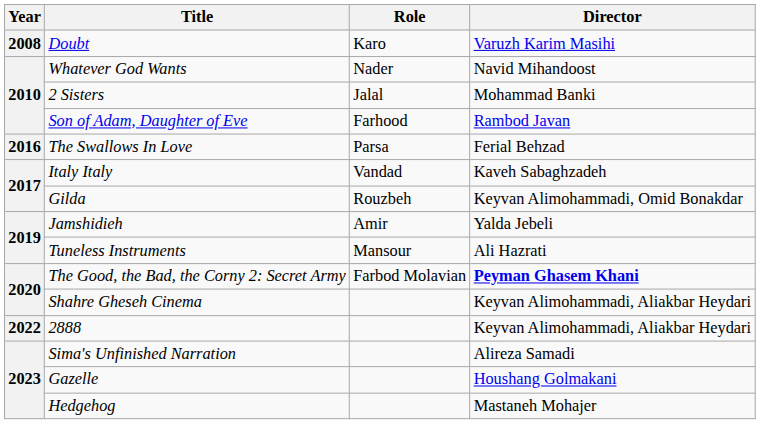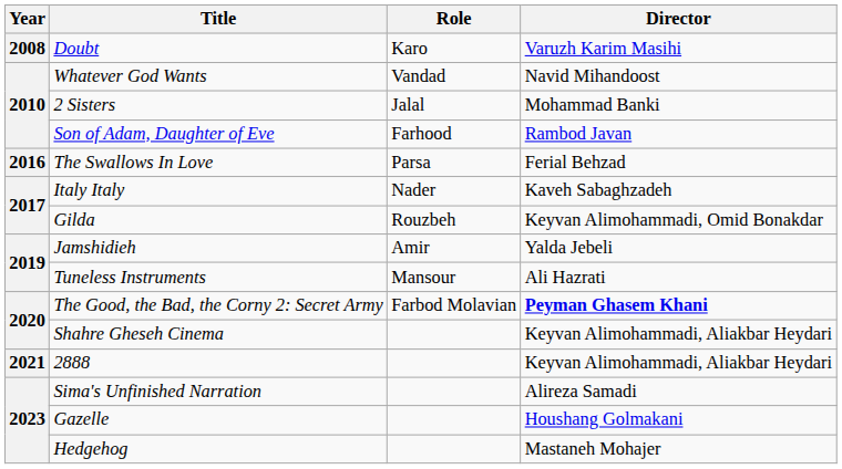Whatever God Wants | Role: Nader -> Vandad
Italy Italy | Role: Vandad -> Nader
2888 | Year: 2022 -> 2021
